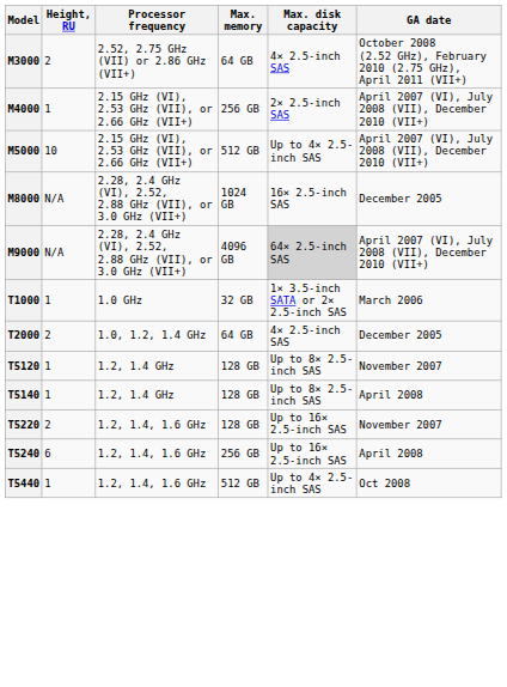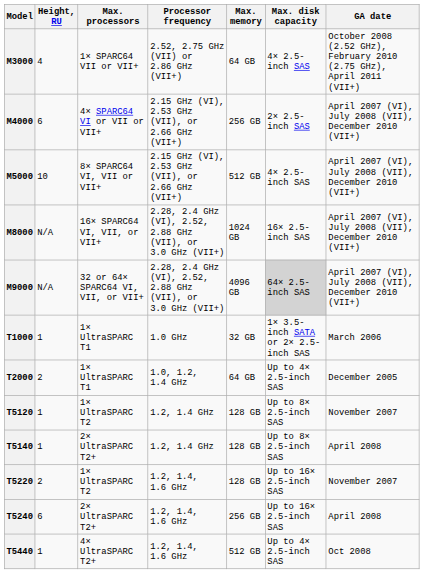+ column: Max. processors | 1× SPARC64 VII or VII+ | 4× SPARC64 VI or VII or VII+ | 8× SPARC64 VI, VII or VII+ | 16× SPARC64 VI, VII, or VII+ | 32 or 64× SPARC64 VI, VII, or VII+ | 1× UltraSPARC T1 | 1× UltraSPARC T1 | 1× UltraSPARC T2 | 2× UltraSPARC T2+ | 1× UltraSPARC T2 | 2× UltraSPARC T2+ | 4× UltraSPARC T2+
M3000 | Height, RU: 2 -> 4
M4000 | Height, RU: 1 -> 6
M5000 | Max. disk capacity: Up to 4× 2.5-inch SAS -> 4× 2.5-inch SAS
M8000 | GA date: December 2005 -> April 2007 (VI), July 2008 (VII), December 2010 (VII+)
T2000 | Max. disk capacity: 4× 2.5-inch SAS -> Up to 4× 2.5-inch SAS
